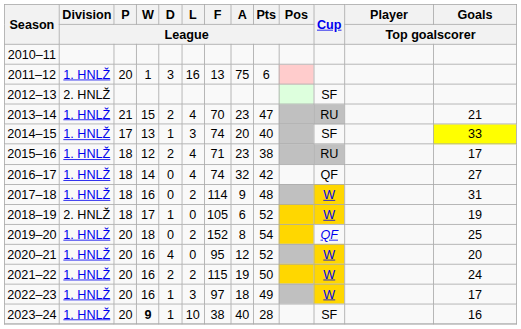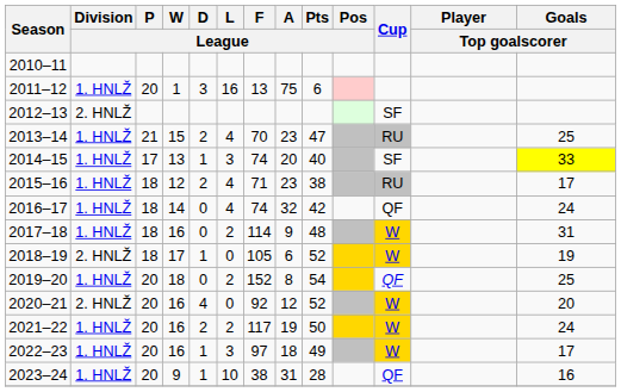2013–14 | Goals / Top goalscorer: 21 -> 25
2016–17 | Goals / Top goalscorer: 27 -> 24
2020–21 | Division / League: 1. HNLŽ -> 2. HNLŽ
2020–21 | F / League: 95 -> 92
2021–22 | F / League: 115 -> 117
2023–24 | W / League: bold -> normal
2023–24 | A / League: 40 -> 31
2023–24 | Cup: SF -> QF
